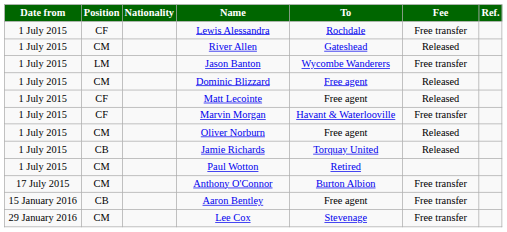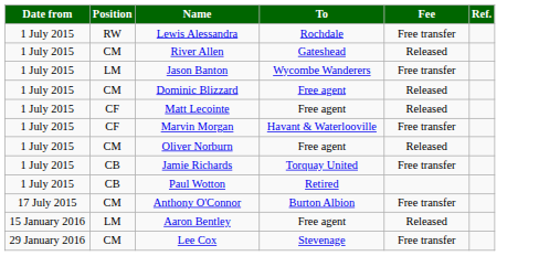- column: Nationality
Lewis Alessandra | Position: CF -> RW
Jamie Richards | Fee: Released -> Free transfer
Paul Wotton | Position: CM -> CB
Aaron Bentley | Position: CB -> LM
Aaron Bentley | Fee: Free transfer -> Released
